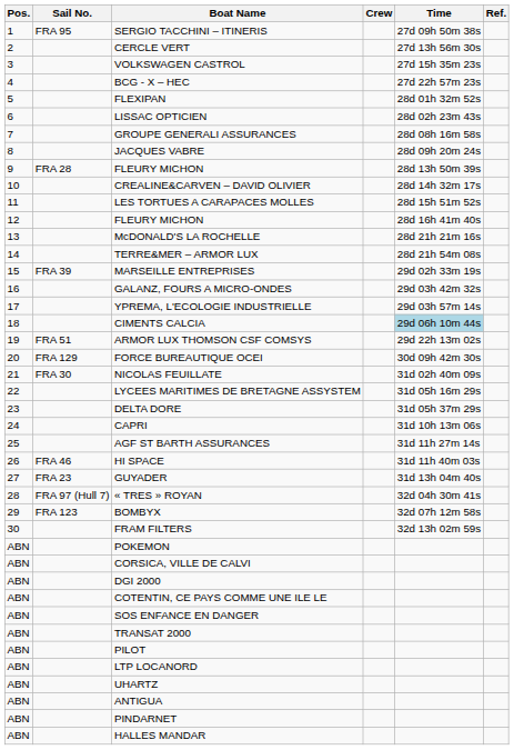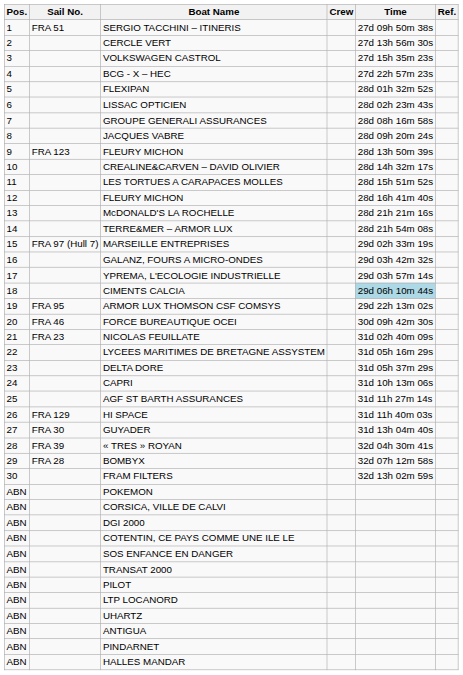SERGIO TACCHINI – ITINERIS | Sail No.: FRA 95 -> FRA 51
9 / FLEURY MICHON | Sail No.: FRA 28 -> FRA 123
MARSEILLE ENTREPRISES | Sail No.: FRA 39 -> FRA 97 (Hull 7)
ARMOR LUX THOMSON CSF COMSYS | Sail No.: FRA 51 -> FRA 95
FORCE BUREAUTIQUE OCEI | Sail No.: FRA 129 -> FRA 46
NICOLAS FEUILLATE | Sail No.: FRA 30 -> FRA 23
HI SPACE | Sail No.: FRA 46 -> FRA 129
GUYADER | Sail No.: FRA 23 -> FRA 30
« TRES » ROYAN | Sail No.: FRA 97 (Hull 7) -> FRA 39
BOMBYX | Sail No.: FRA 123 -> FRA 28
